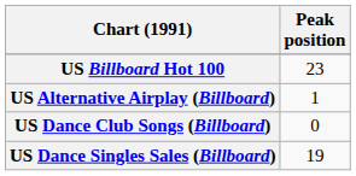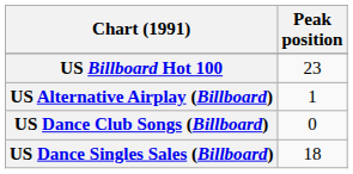US Dance Singles Sales (Billboard) | Peak position: 19 -> 18
